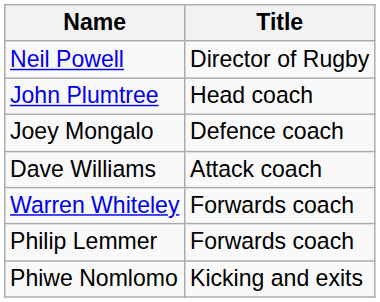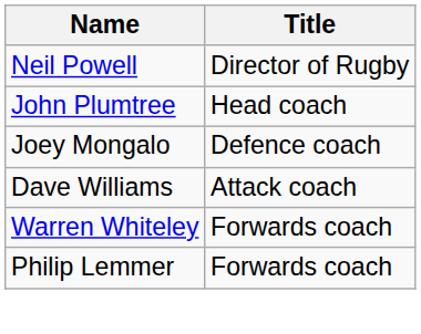- row: Phiwe Nomlomo | Kicking and exits
